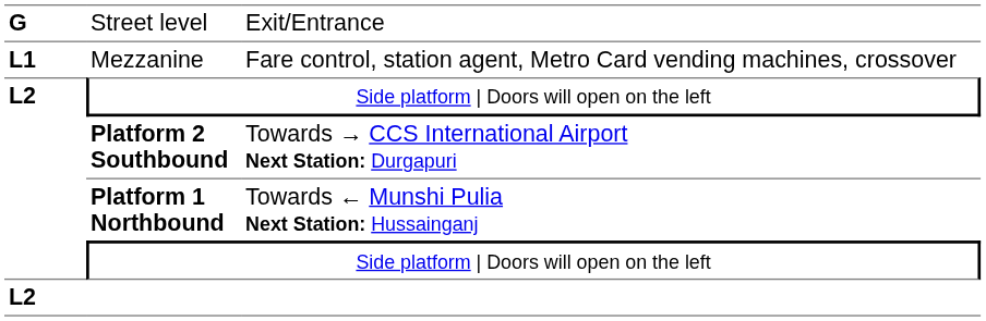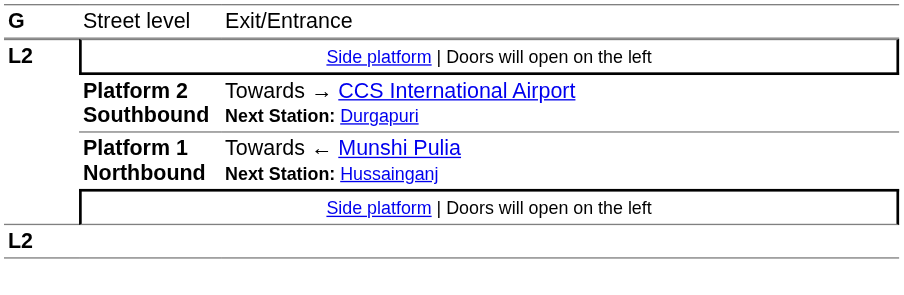- row: L1 | Mezzanine | Fare control, station agent, Metro Card vending machines, crossover
